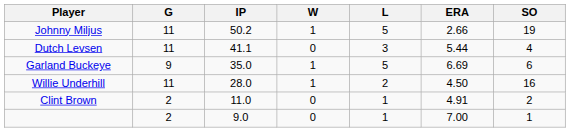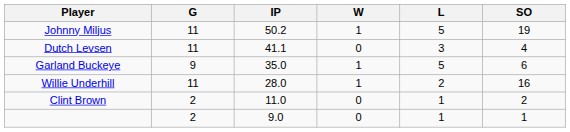- column: ERA | 2.66 | 5.44 | 6.69 | 4.50 | 4.91 | 7.00
